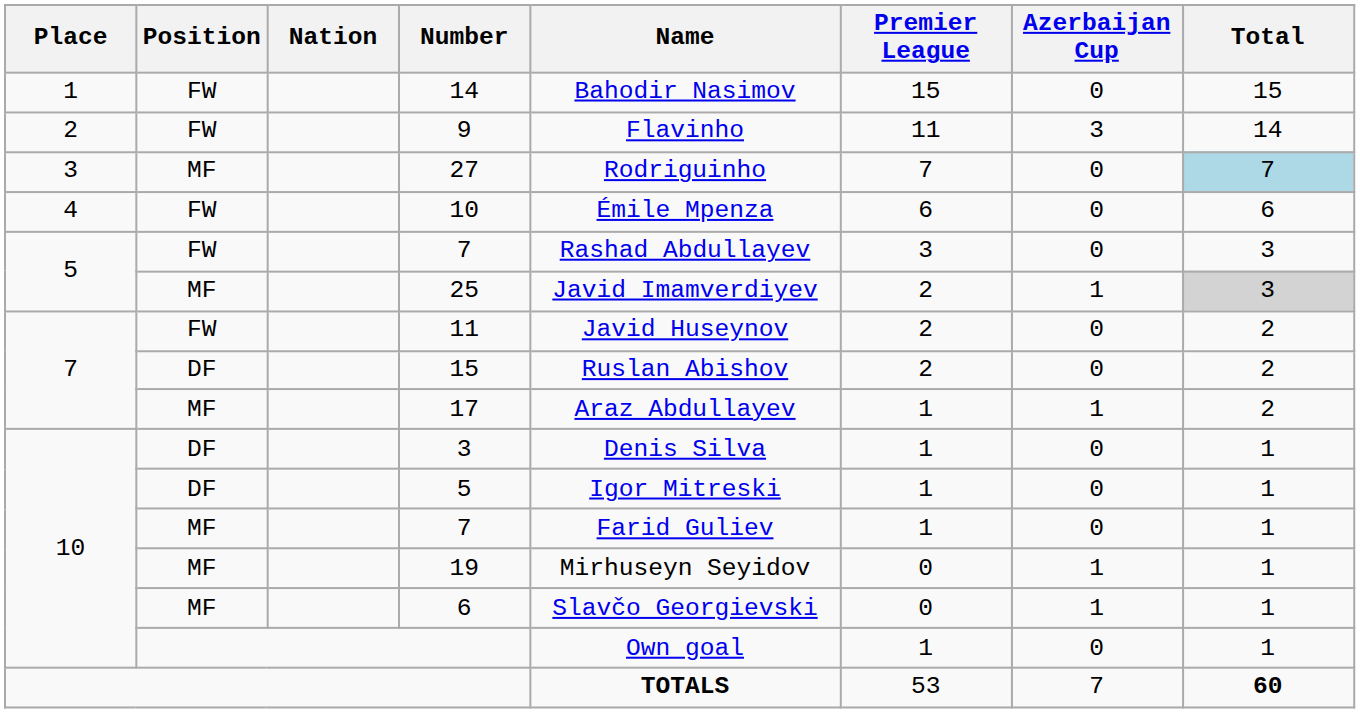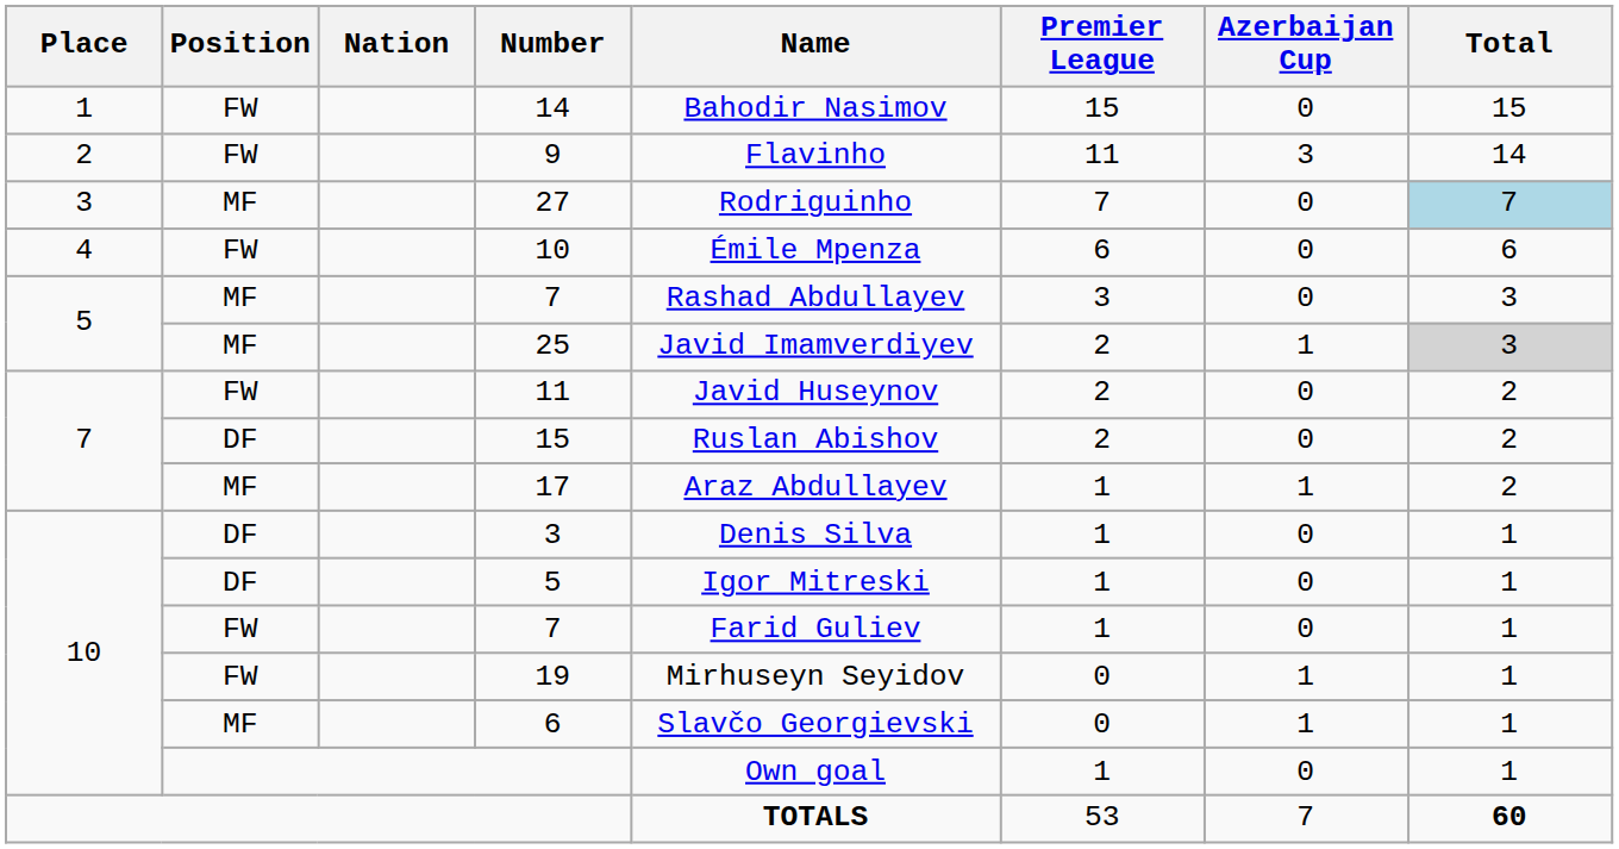5 / 7 | Position: FW -> MF
10 / 7 | Position: MF -> FW
19 | Position: MF -> FW
